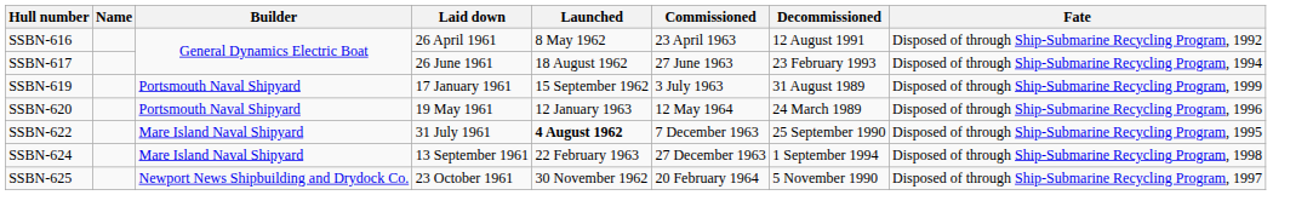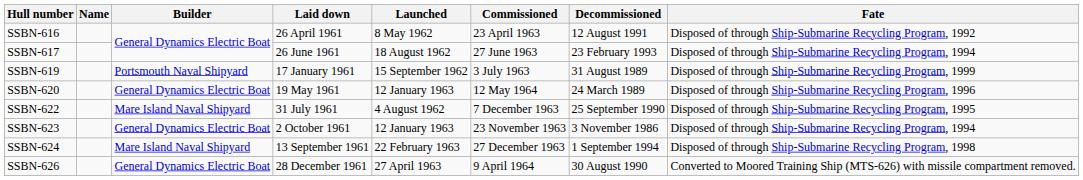SSBN-620 | Builder: Portsmouth Naval Shipyard -> General Dynamics Electric Boat
SSBN-622 | Launched: bold -> normal
+ row: SSBN-623 | General Dynamics Electric Boat | 2 October 1961 | 12 January 1963 | 23 November 1963 | 3 November 1986 | Disposed of through Ship-Submarine Recycling Program, 1994
- row: SSBN-625 | Newport News Shipbuilding and Drydock Co. | 23 October 1961 | 30 November 1962 | 20 February 1964 | 5 November 1990 | Disposed of through Ship-Submarine Recycling Program, 1997
+ row: SSBN-626 | General Dynamics Electric Boat | 28 December 1961 | 27 April 1963 | 9 April 1964 | 30 August 1990 | Converted to Moored Training Ship (MTS-626) with missile compartment removed.
